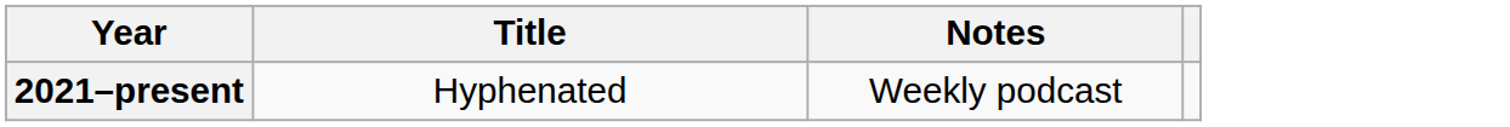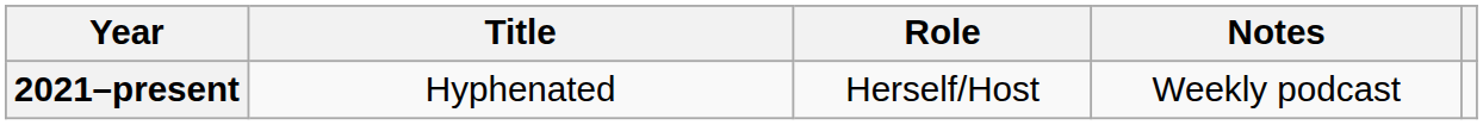+ column: Role | Herself/Host
